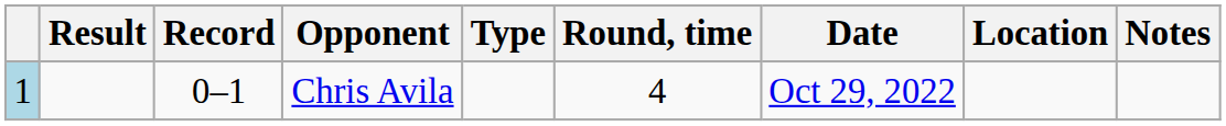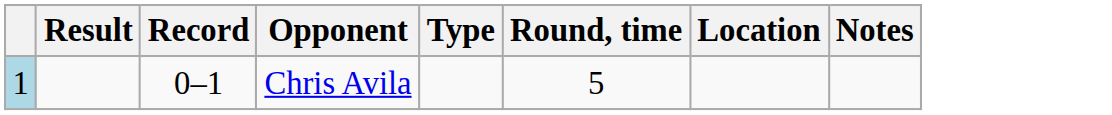- column: Date | Oct 29, 2022
Chris Avila | Round, time: 4 -> 5
